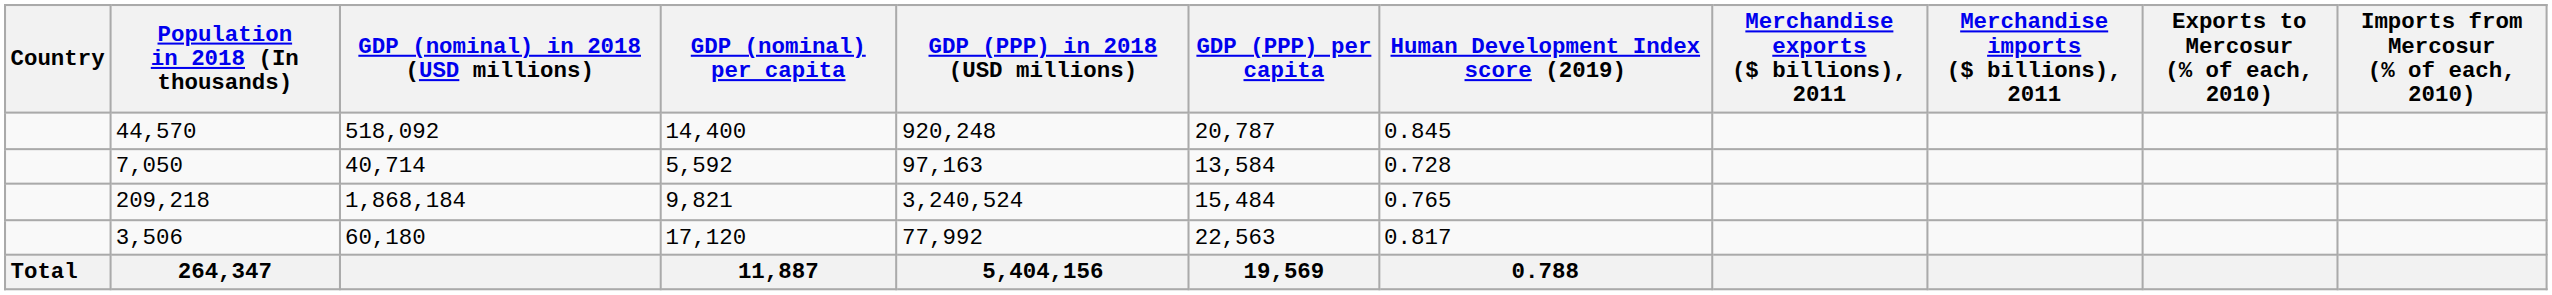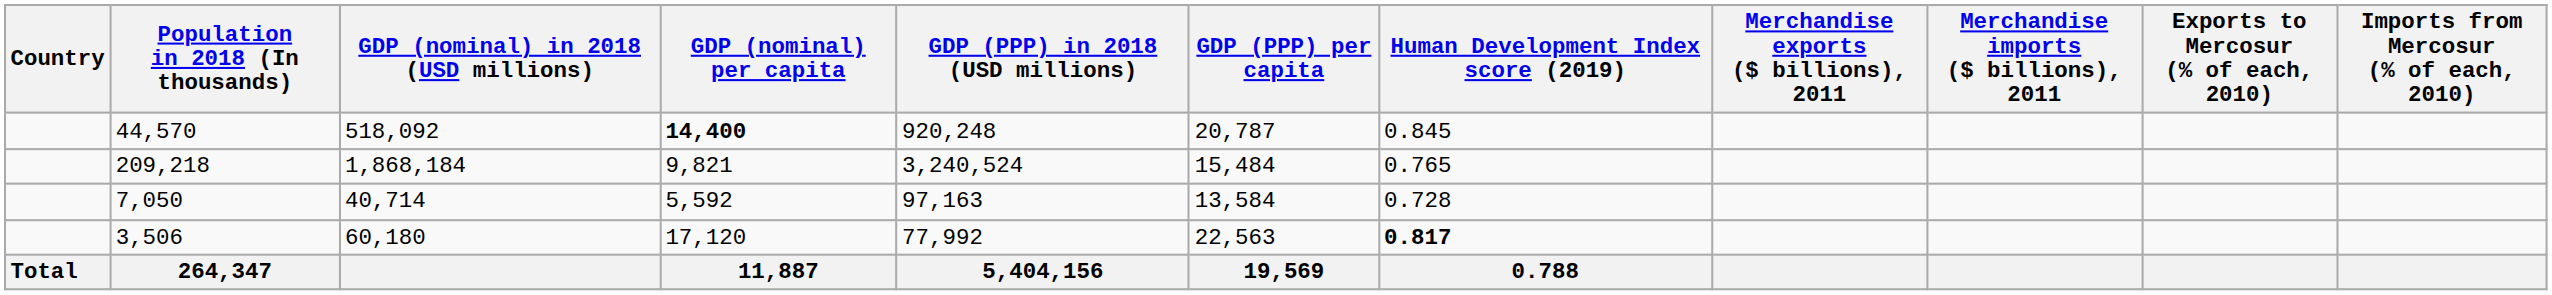44,570 | GDP (nominal) per capita: normal -> bold
rows swapped: 209,218 <-> 7,050
3,506 | Human Development Index score (2019): normal -> bold
